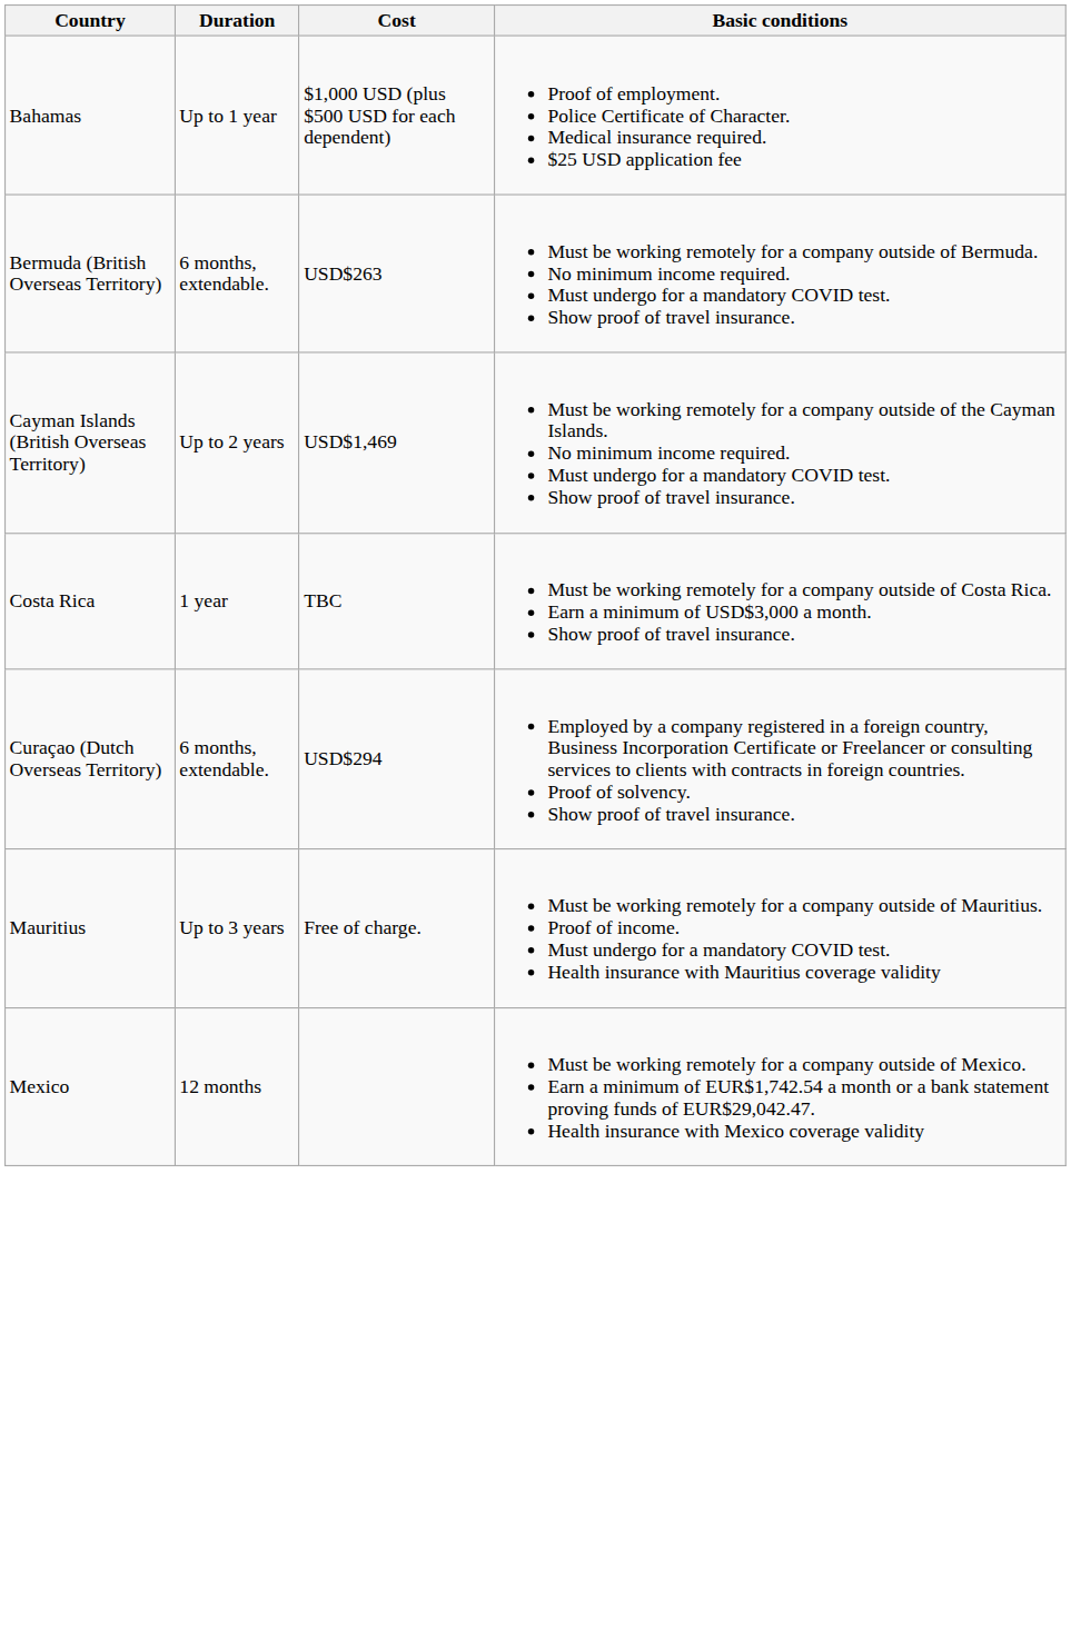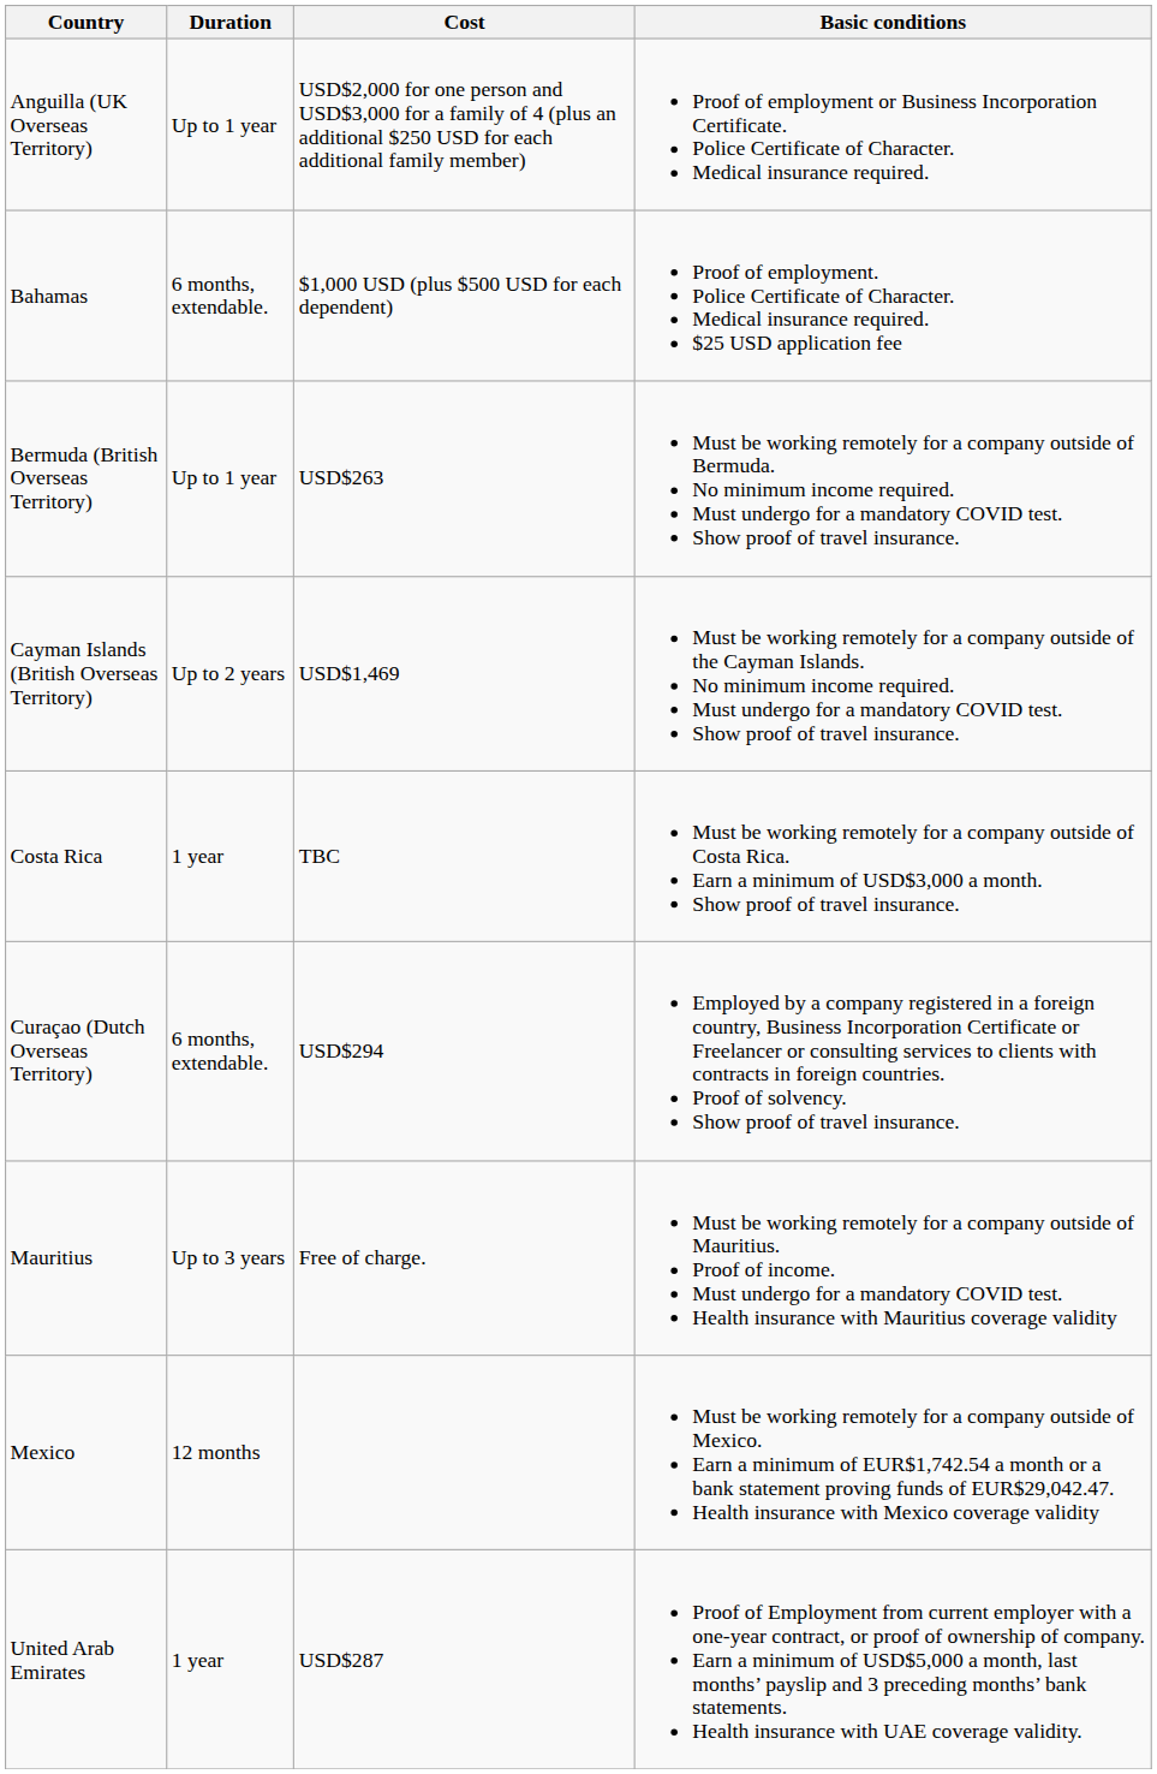+ row: Anguilla (UK Overseas Territory) | Up to 1 year | USD$2,000 for one person and USD$3,000 for a family of 4 (plus an additional $250 USD for each additional family member) | Proof of employment or Business Incorporation Certificate. Police Certificate of Character. Medical insurance required.
Bahamas | Duration: Up to 1 year -> 6 months, extendable.
Bermuda (British Overseas Territory) | Duration: 6 months, extendable. -> Up to 1 year
+ row: United Arab Emirates | 1 year | USD$287 | Proof of Employment from current employer with a one-year contract, or proof of ownership of company. Earn a minimum of USD$5,000 a month, last months’ payslip and 3 preceding months’ bank statements. Health insurance with UAE coverage validity.
